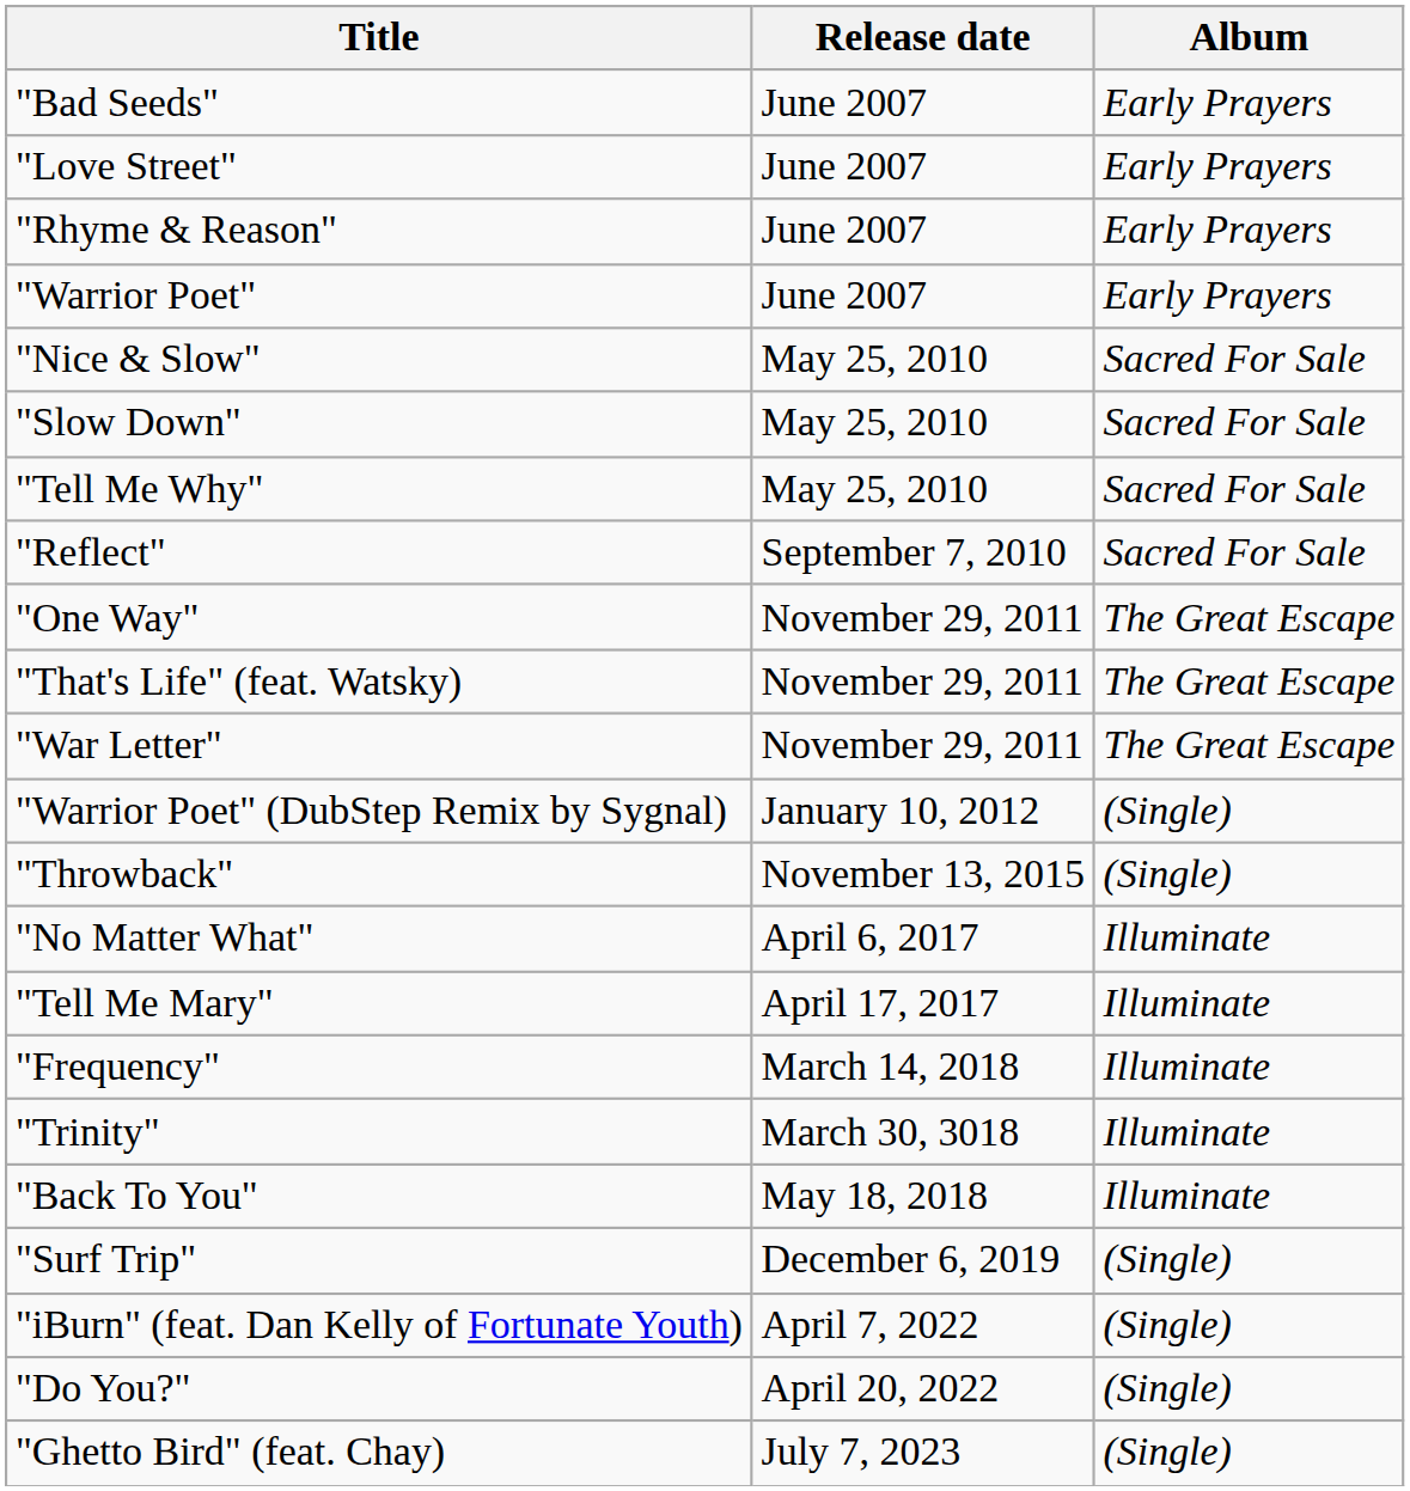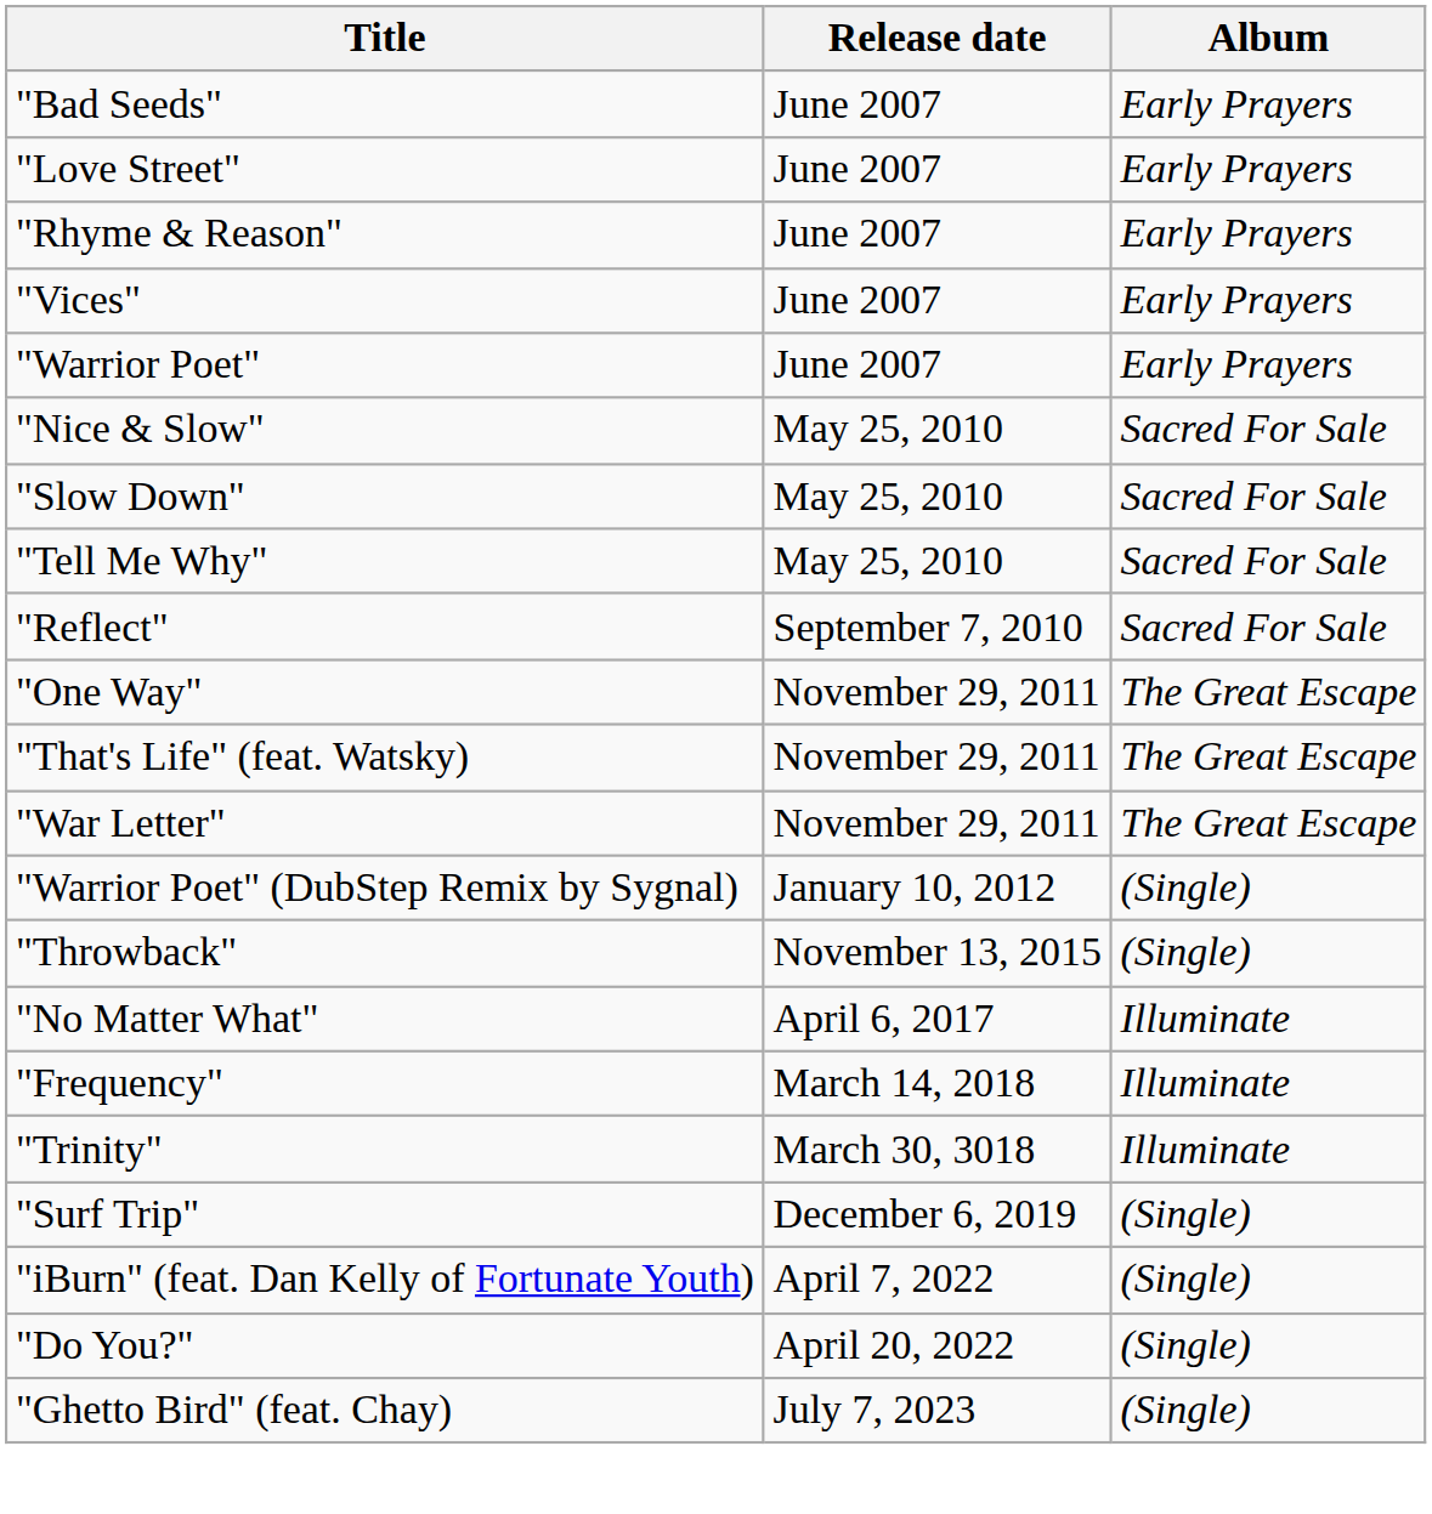+ row: "Vices" | June 2007 | Early Prayers
- row: "Tell Me Mary" | April 17, 2017 | Illuminate
- row: "Back To You" | May 18, 2018 | Illuminate
